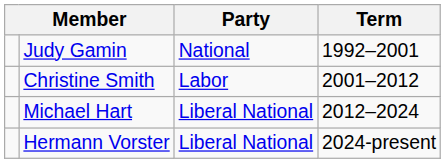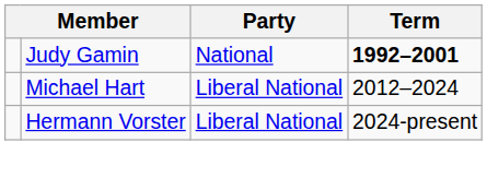Judy Gamin | Term: normal -> bold
- row: Christine Smith | Labor | 2001–2012
